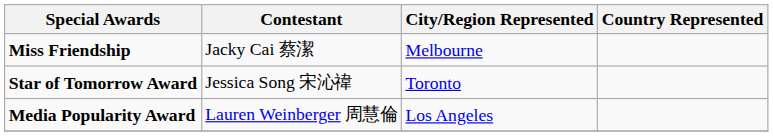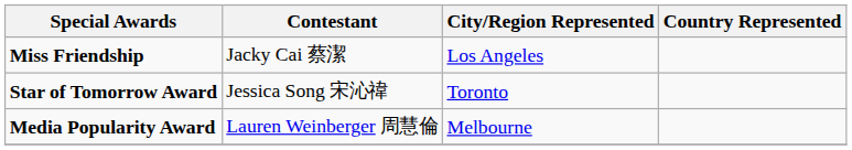Miss Friendship | City/Region Represented: Melbourne -> Los Angeles
Media Popularity Award | City/Region Represented: Los Angeles -> Melbourne
